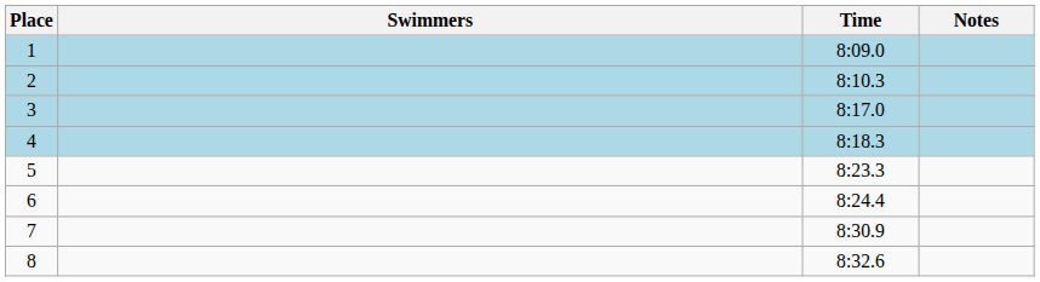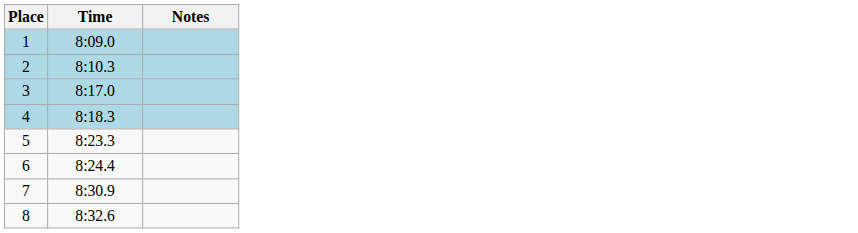- column: Swimmers
